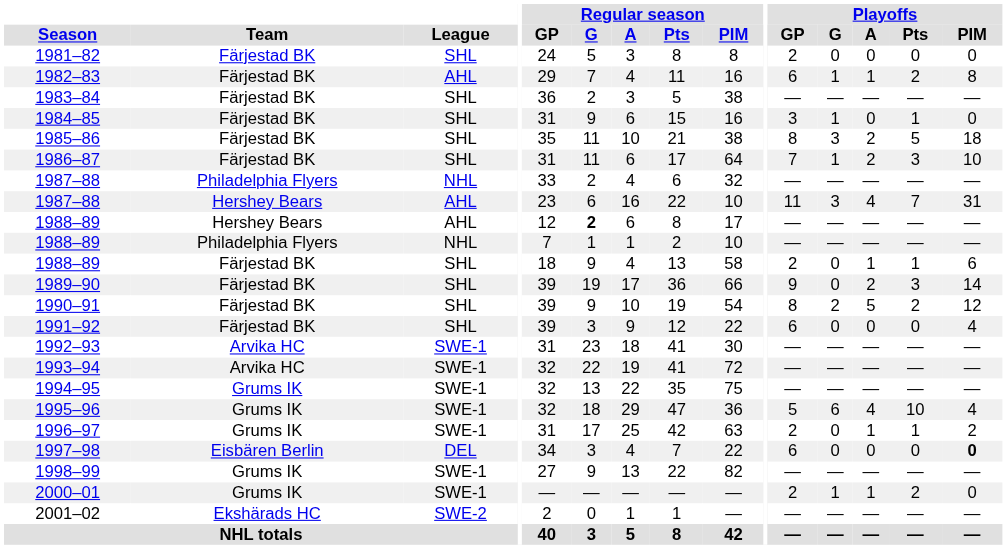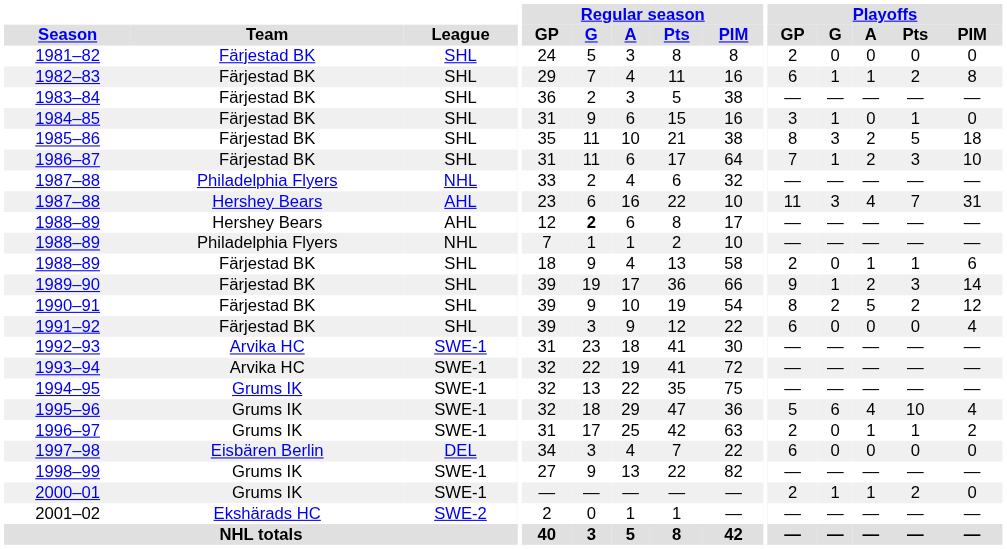1982–83 | League: AHL -> SHL
1989–90 | Playoffs / G: 0 -> 1
1997–98 | Playoffs / PIM: bold -> normal
